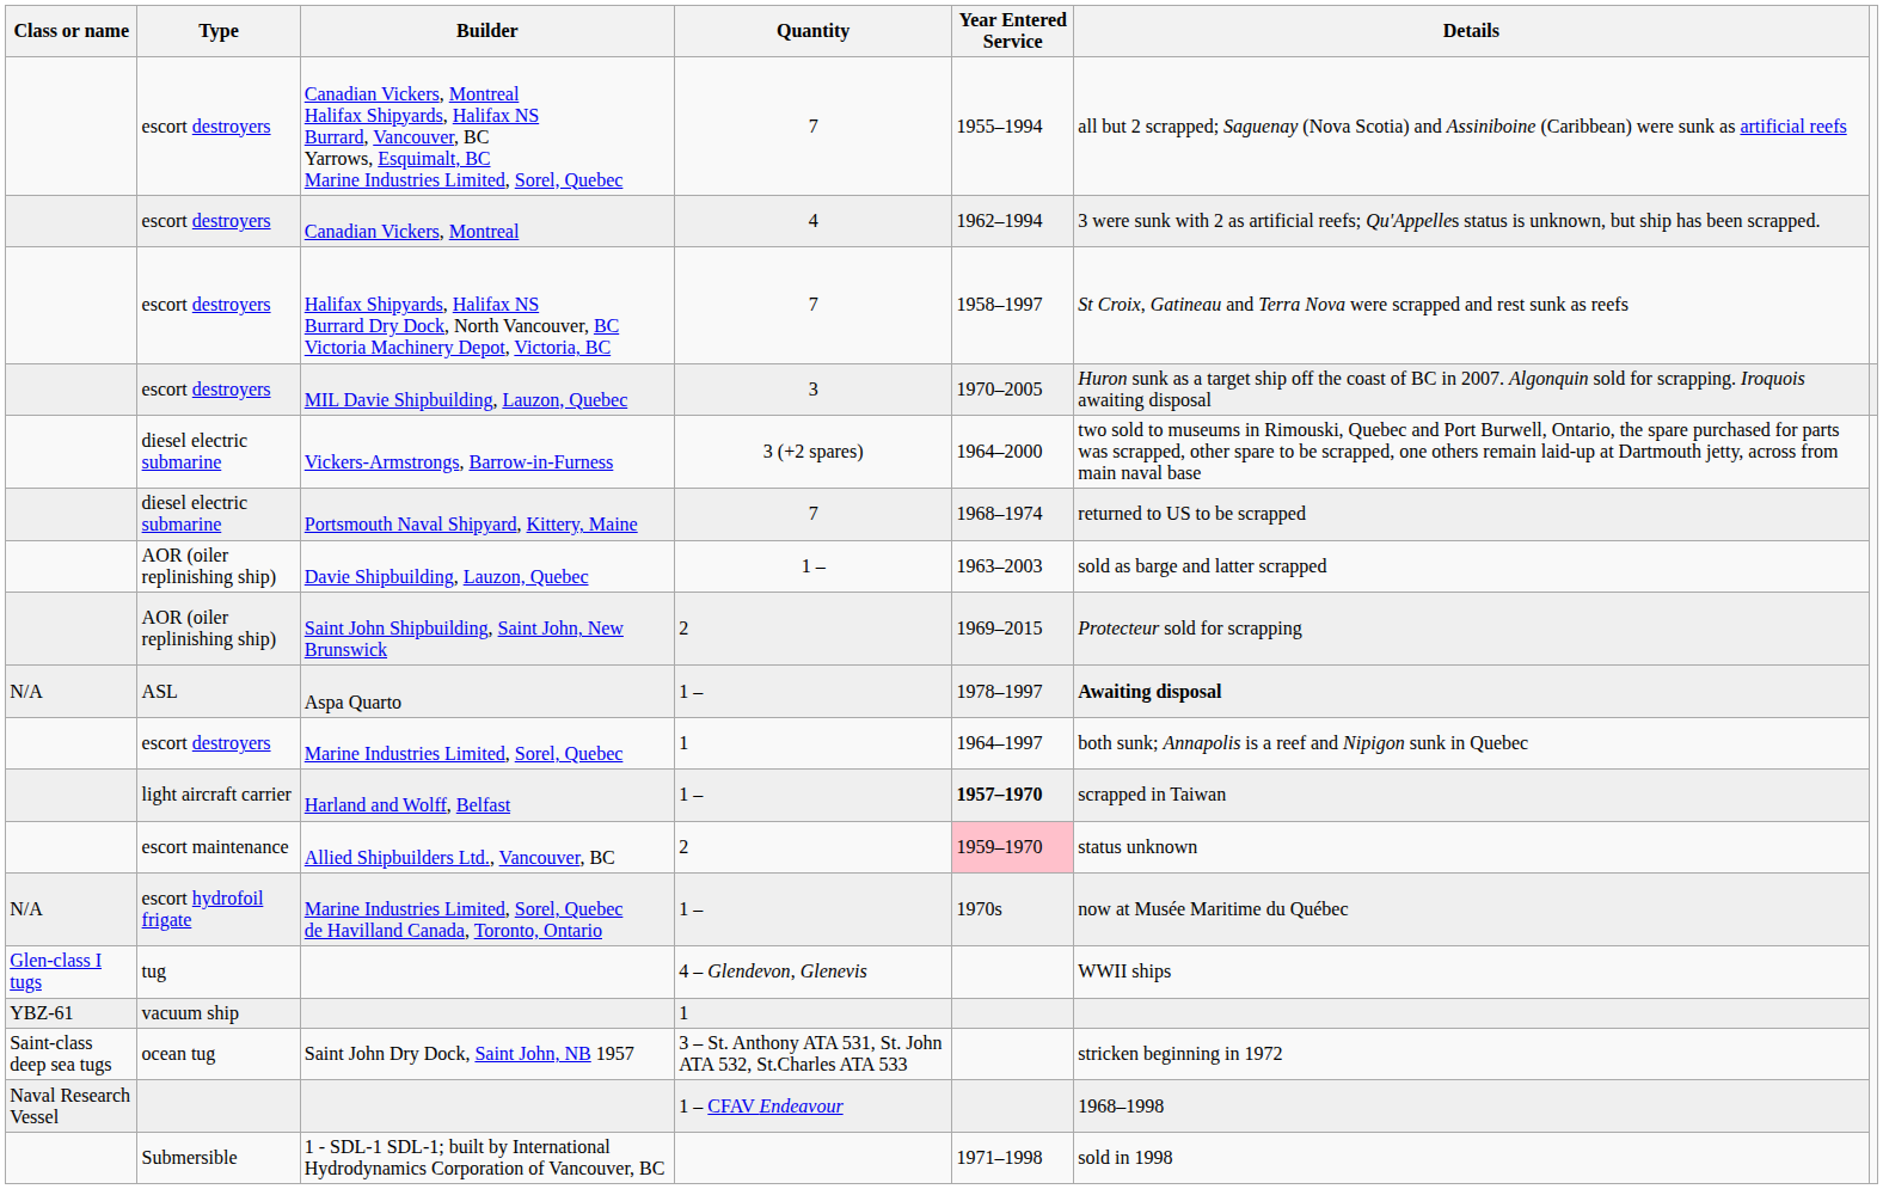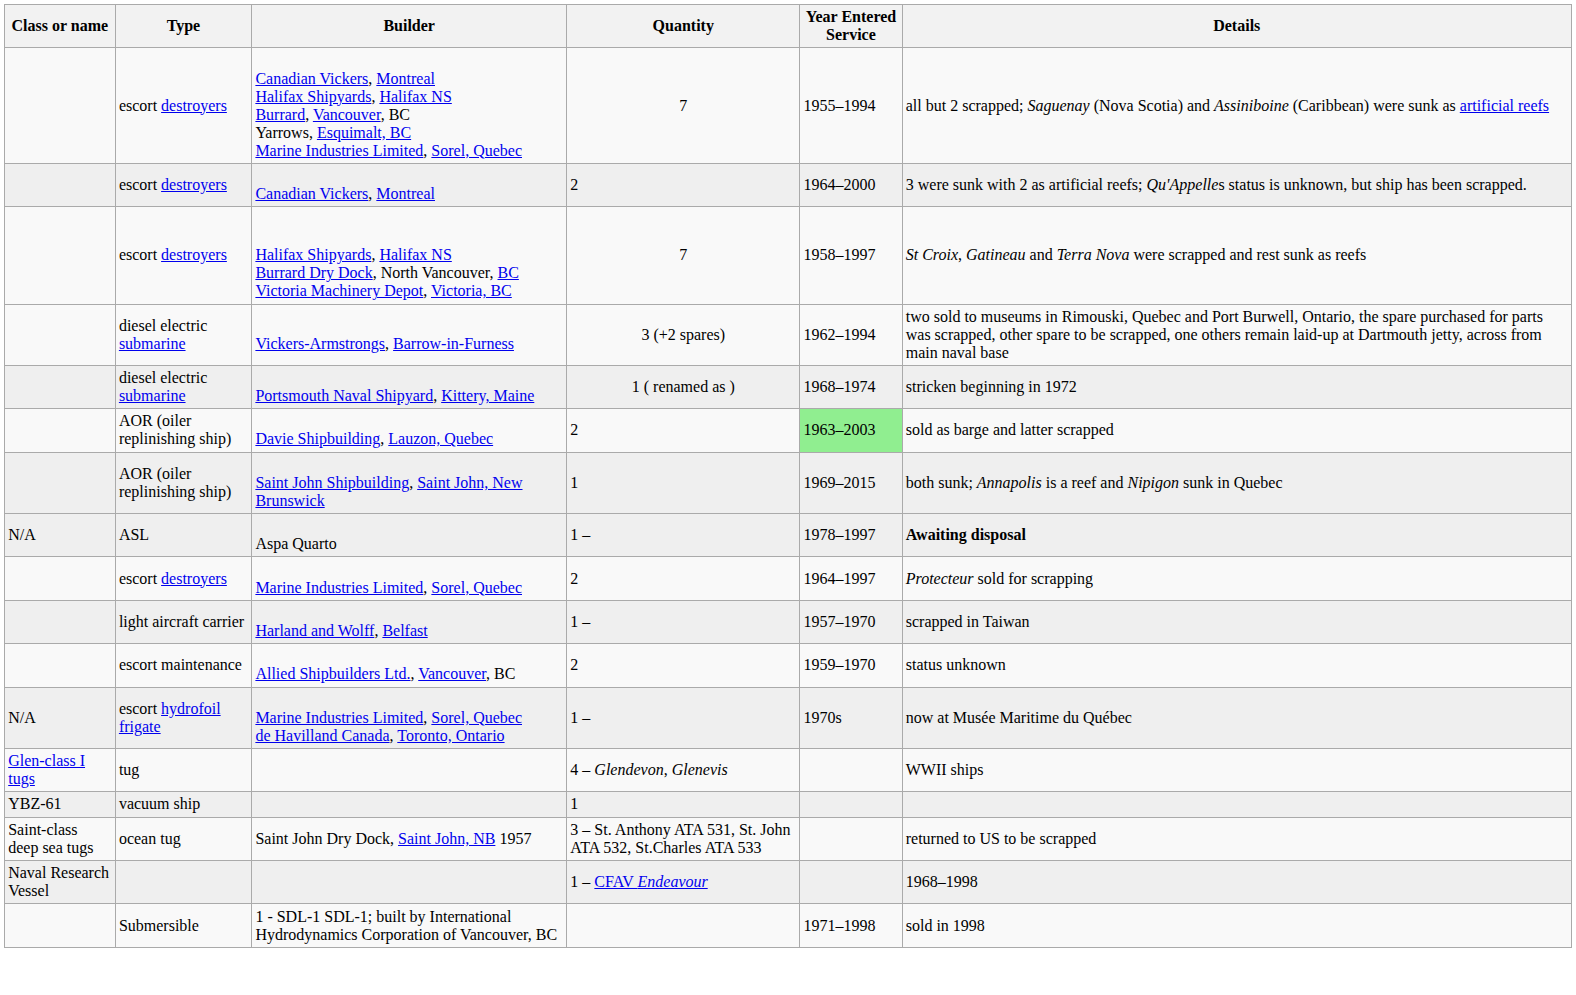Canadian Vickers, Montreal | Quantity: 4 -> 2
Canadian Vickers, Montreal | Year Entered Service: 1962–1994 -> 1964–2000
- row: escort destroyers | MIL Davie Shipbuilding, Lauzon, Quebec | 3 | 1970–2005 | Huron sunk as a target ship off the coast of BC in 2007. Algonquin sold for scrapping. Iroquois awaiting disposal
Vickers-Armstrongs, Barrow-in-Furness | Year Entered Service: 1964–2000 -> 1962–1994
Portsmouth Naval Shipyard, Kittery, Maine | Quantity: 7 -> 1 ( renamed as )
Portsmouth Naval Shipyard, Kittery, Maine | Details: returned to US to be scrapped -> stricken beginning in 1972
Davie Shipbuilding, Lauzon, Quebec | Quantity: 1 – -> 2
Davie Shipbuilding, Lauzon, Quebec | Year Entered Service: no background -> lightgreen background
Saint John Shipbuilding, Saint John, New Brunswick | Quantity: 2 -> 1
Saint John Shipbuilding, Saint John, New Brunswick | Details: Protecteur sold for scrapping -> both sunk; Annapolis is a reef and Nipigon sunk in Quebec
Marine Industries Limited, Sorel, Quebec | Quantity: 1 -> 2
Marine Industries Limited, Sorel, Quebec | Details: both sunk; Annapolis is a reef and Nipigon sunk in Quebec -> Protecteur sold for scrapping
Harland and Wolff, Belfast | Year Entered Service: bold -> normal
Allied Shipbuilders Ltd., Vancouver, BC | Year Entered Service: pink background -> no background
Saint John Dry Dock, Saint John, NB 1957 | Details: stricken beginning in 1972 -> returned to US to be scrapped
